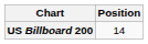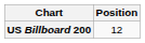US Billboard 200 | Position: 14 -> 12
